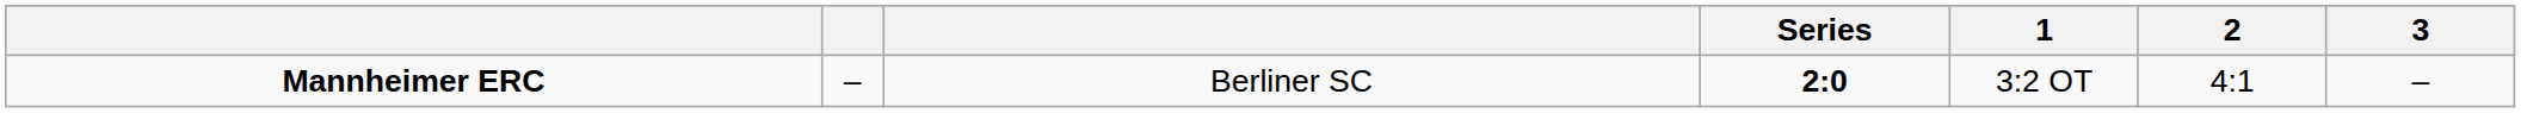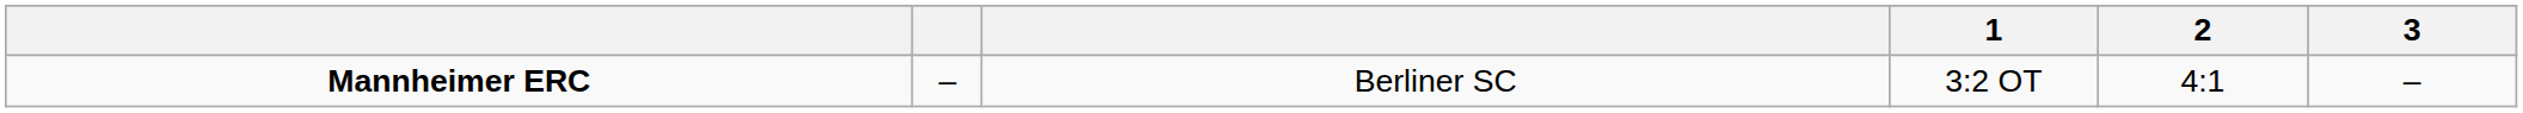- column: Series | 2:0
